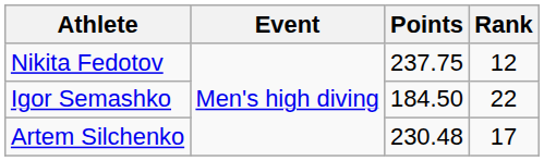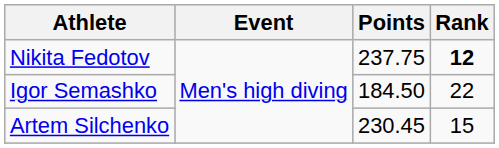Nikita Fedotov | Rank: normal -> bold
Artem Silchenko | Points: 230.48 -> 230.45
Artem Silchenko | Rank: 17 -> 15
